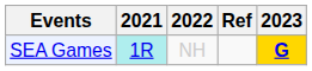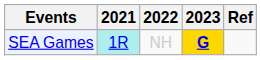columns swapped: 2023 <-> Ref
